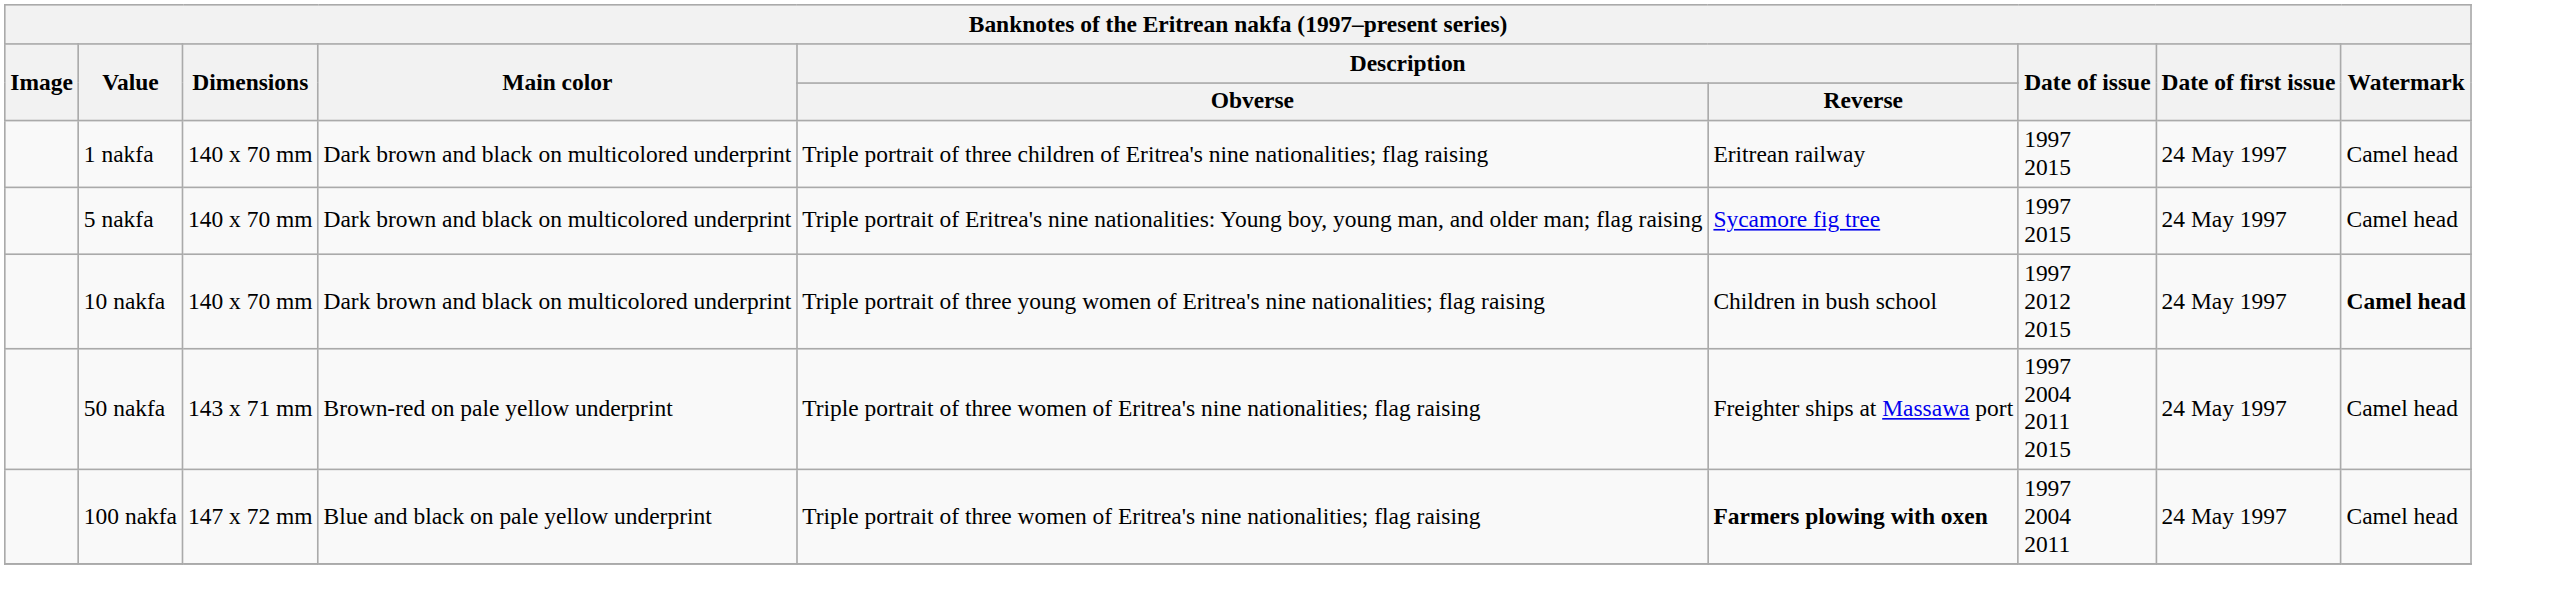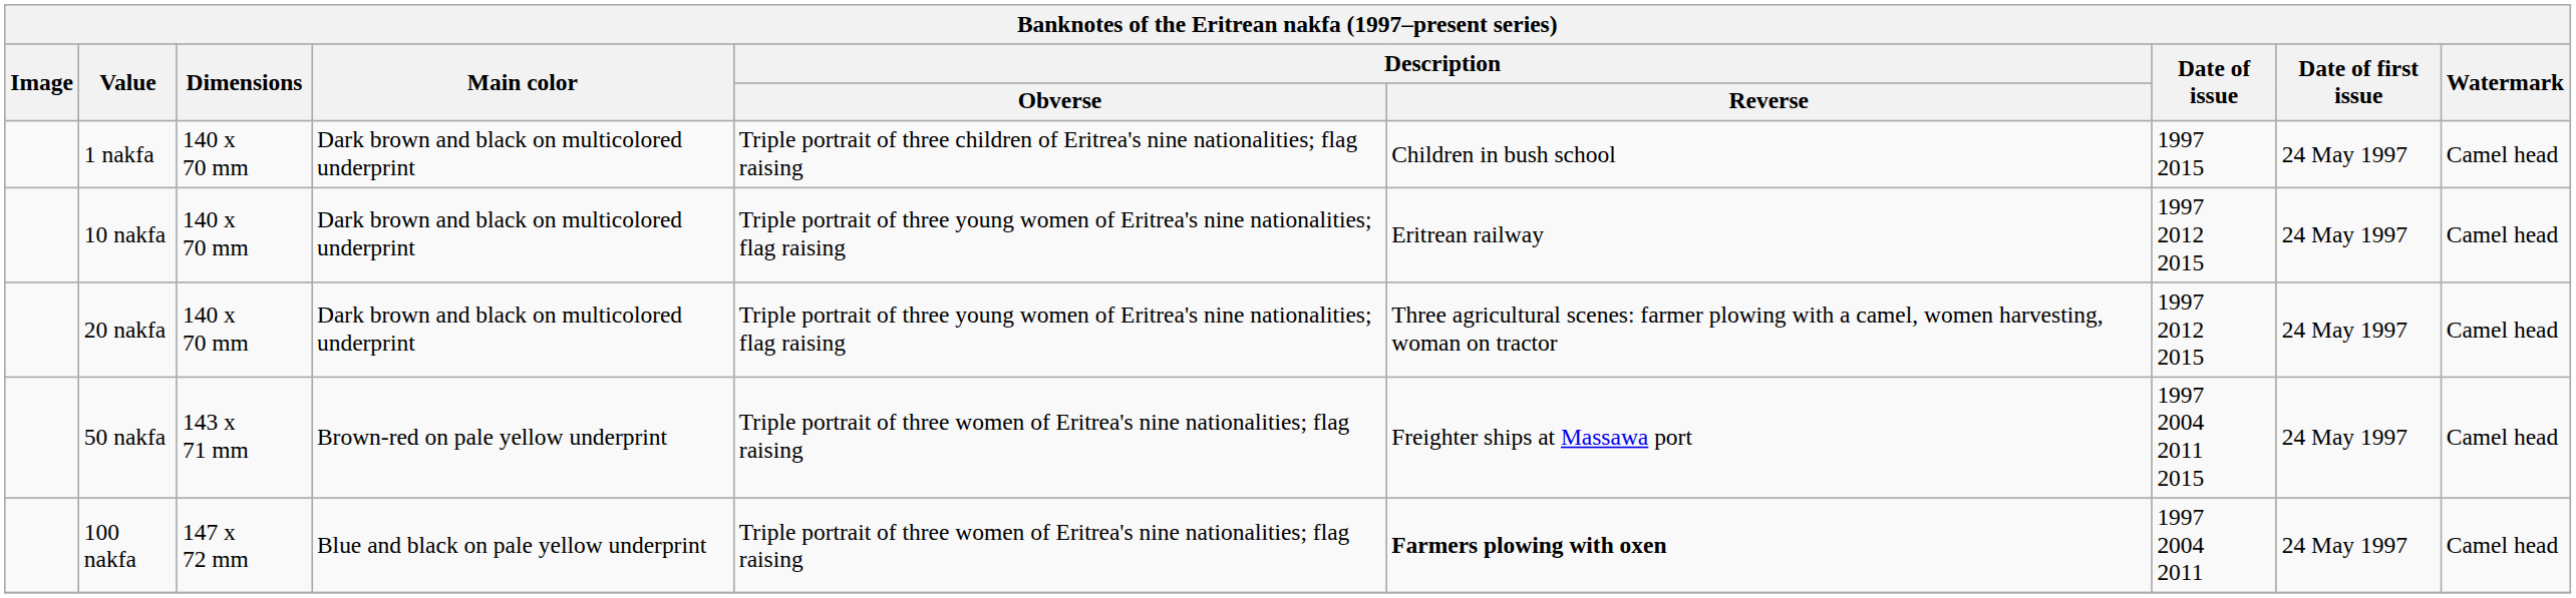1 nakfa | Description / Reverse: Eritrean railway -> Children in bush school
- row: 5 nakfa | 140 x 70 mm | Dark brown and black on multicolored underprint | Triple portrait of Eritrea's nine nationalities: Young boy, young man, and older man; flag raising | Sycamore fig tree | 1997 2015 | 24 May 1997 | Camel head
10 nakfa | Description / Reverse: Children in bush school -> Eritrean railway
10 nakfa | Watermark: bold -> normal
+ row: 20 nakfa | 140 x 70 mm | Dark brown and black on multicolored underprint | Triple portrait of three young women of Eritrea's nine nationalities; flag raising | Three agricultural scenes: farmer plowing with a camel, women harvesting, woman on tractor | 1997 2012 2015 | 24 May 1997 | Camel head
